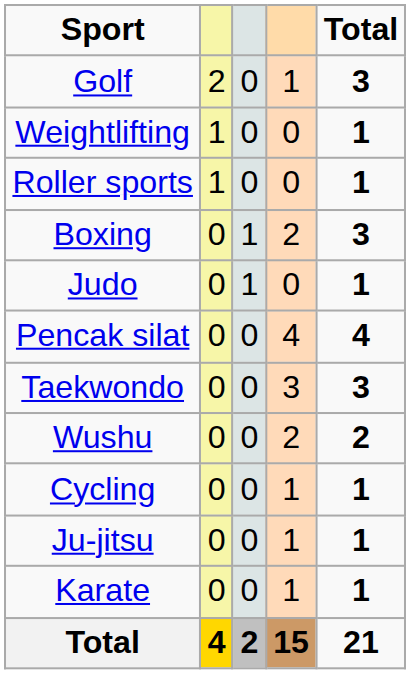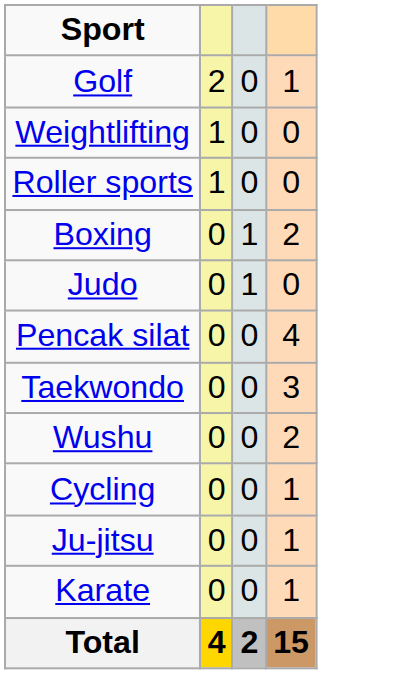- column: Total | 3 | 1 | 1 | 3 | 1 | 4 | 3 | 2 | 1 | 1 | 1 | 21
